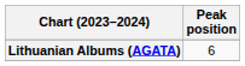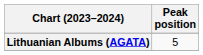Lithuanian Albums (AGATA) | Peak position: 6 -> 5
